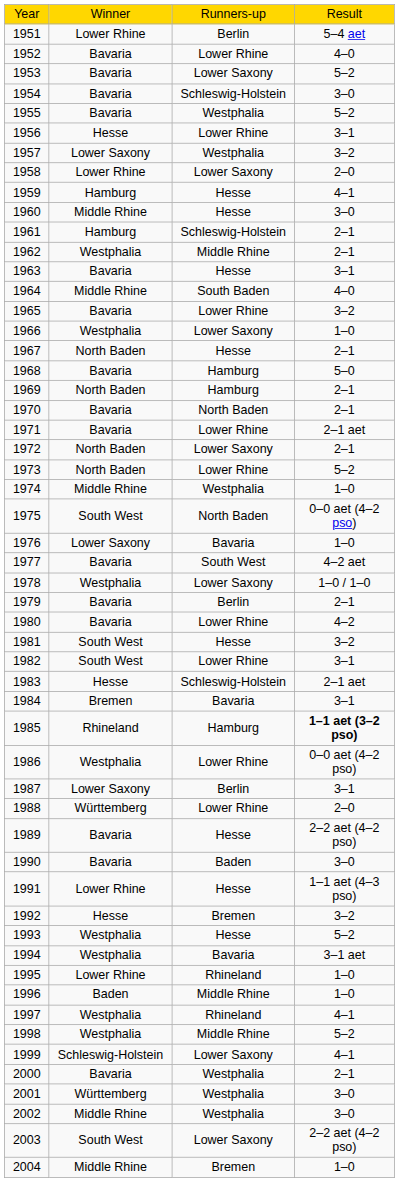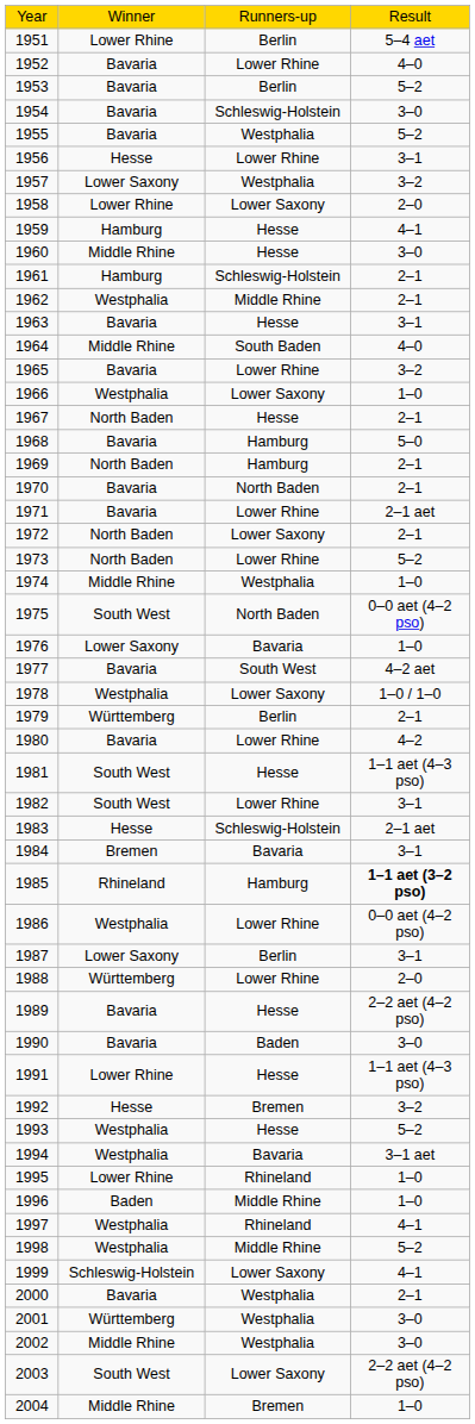1953 | column 3: Lower Saxony -> Berlin
1979 | column 2: Bavaria -> Württemberg
1981 | column 4: 3–2 -> 1–1 aet (4–3 pso)
